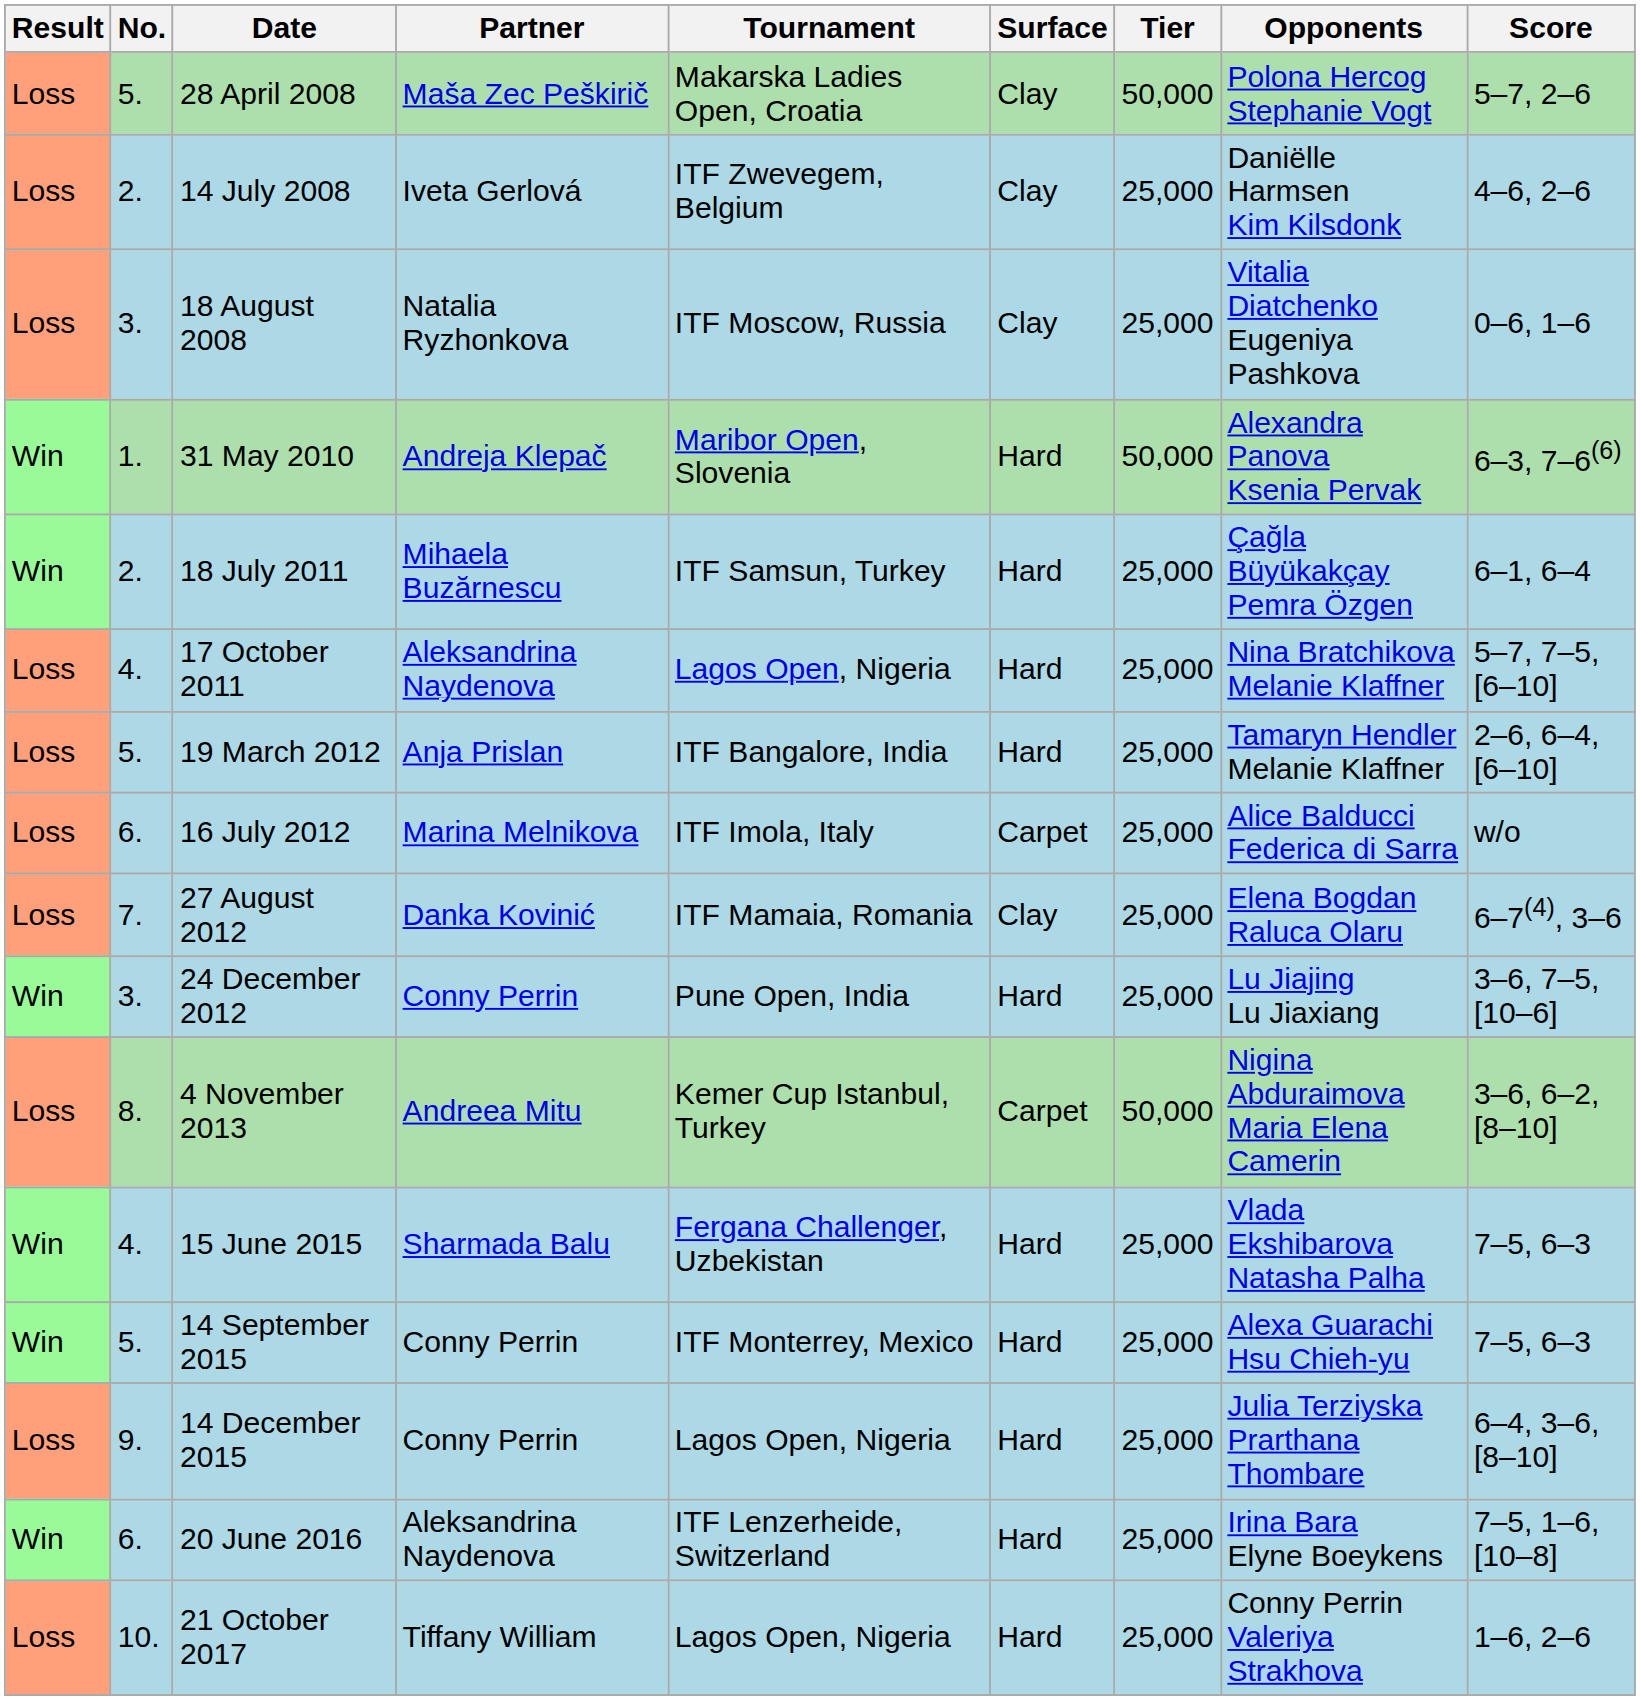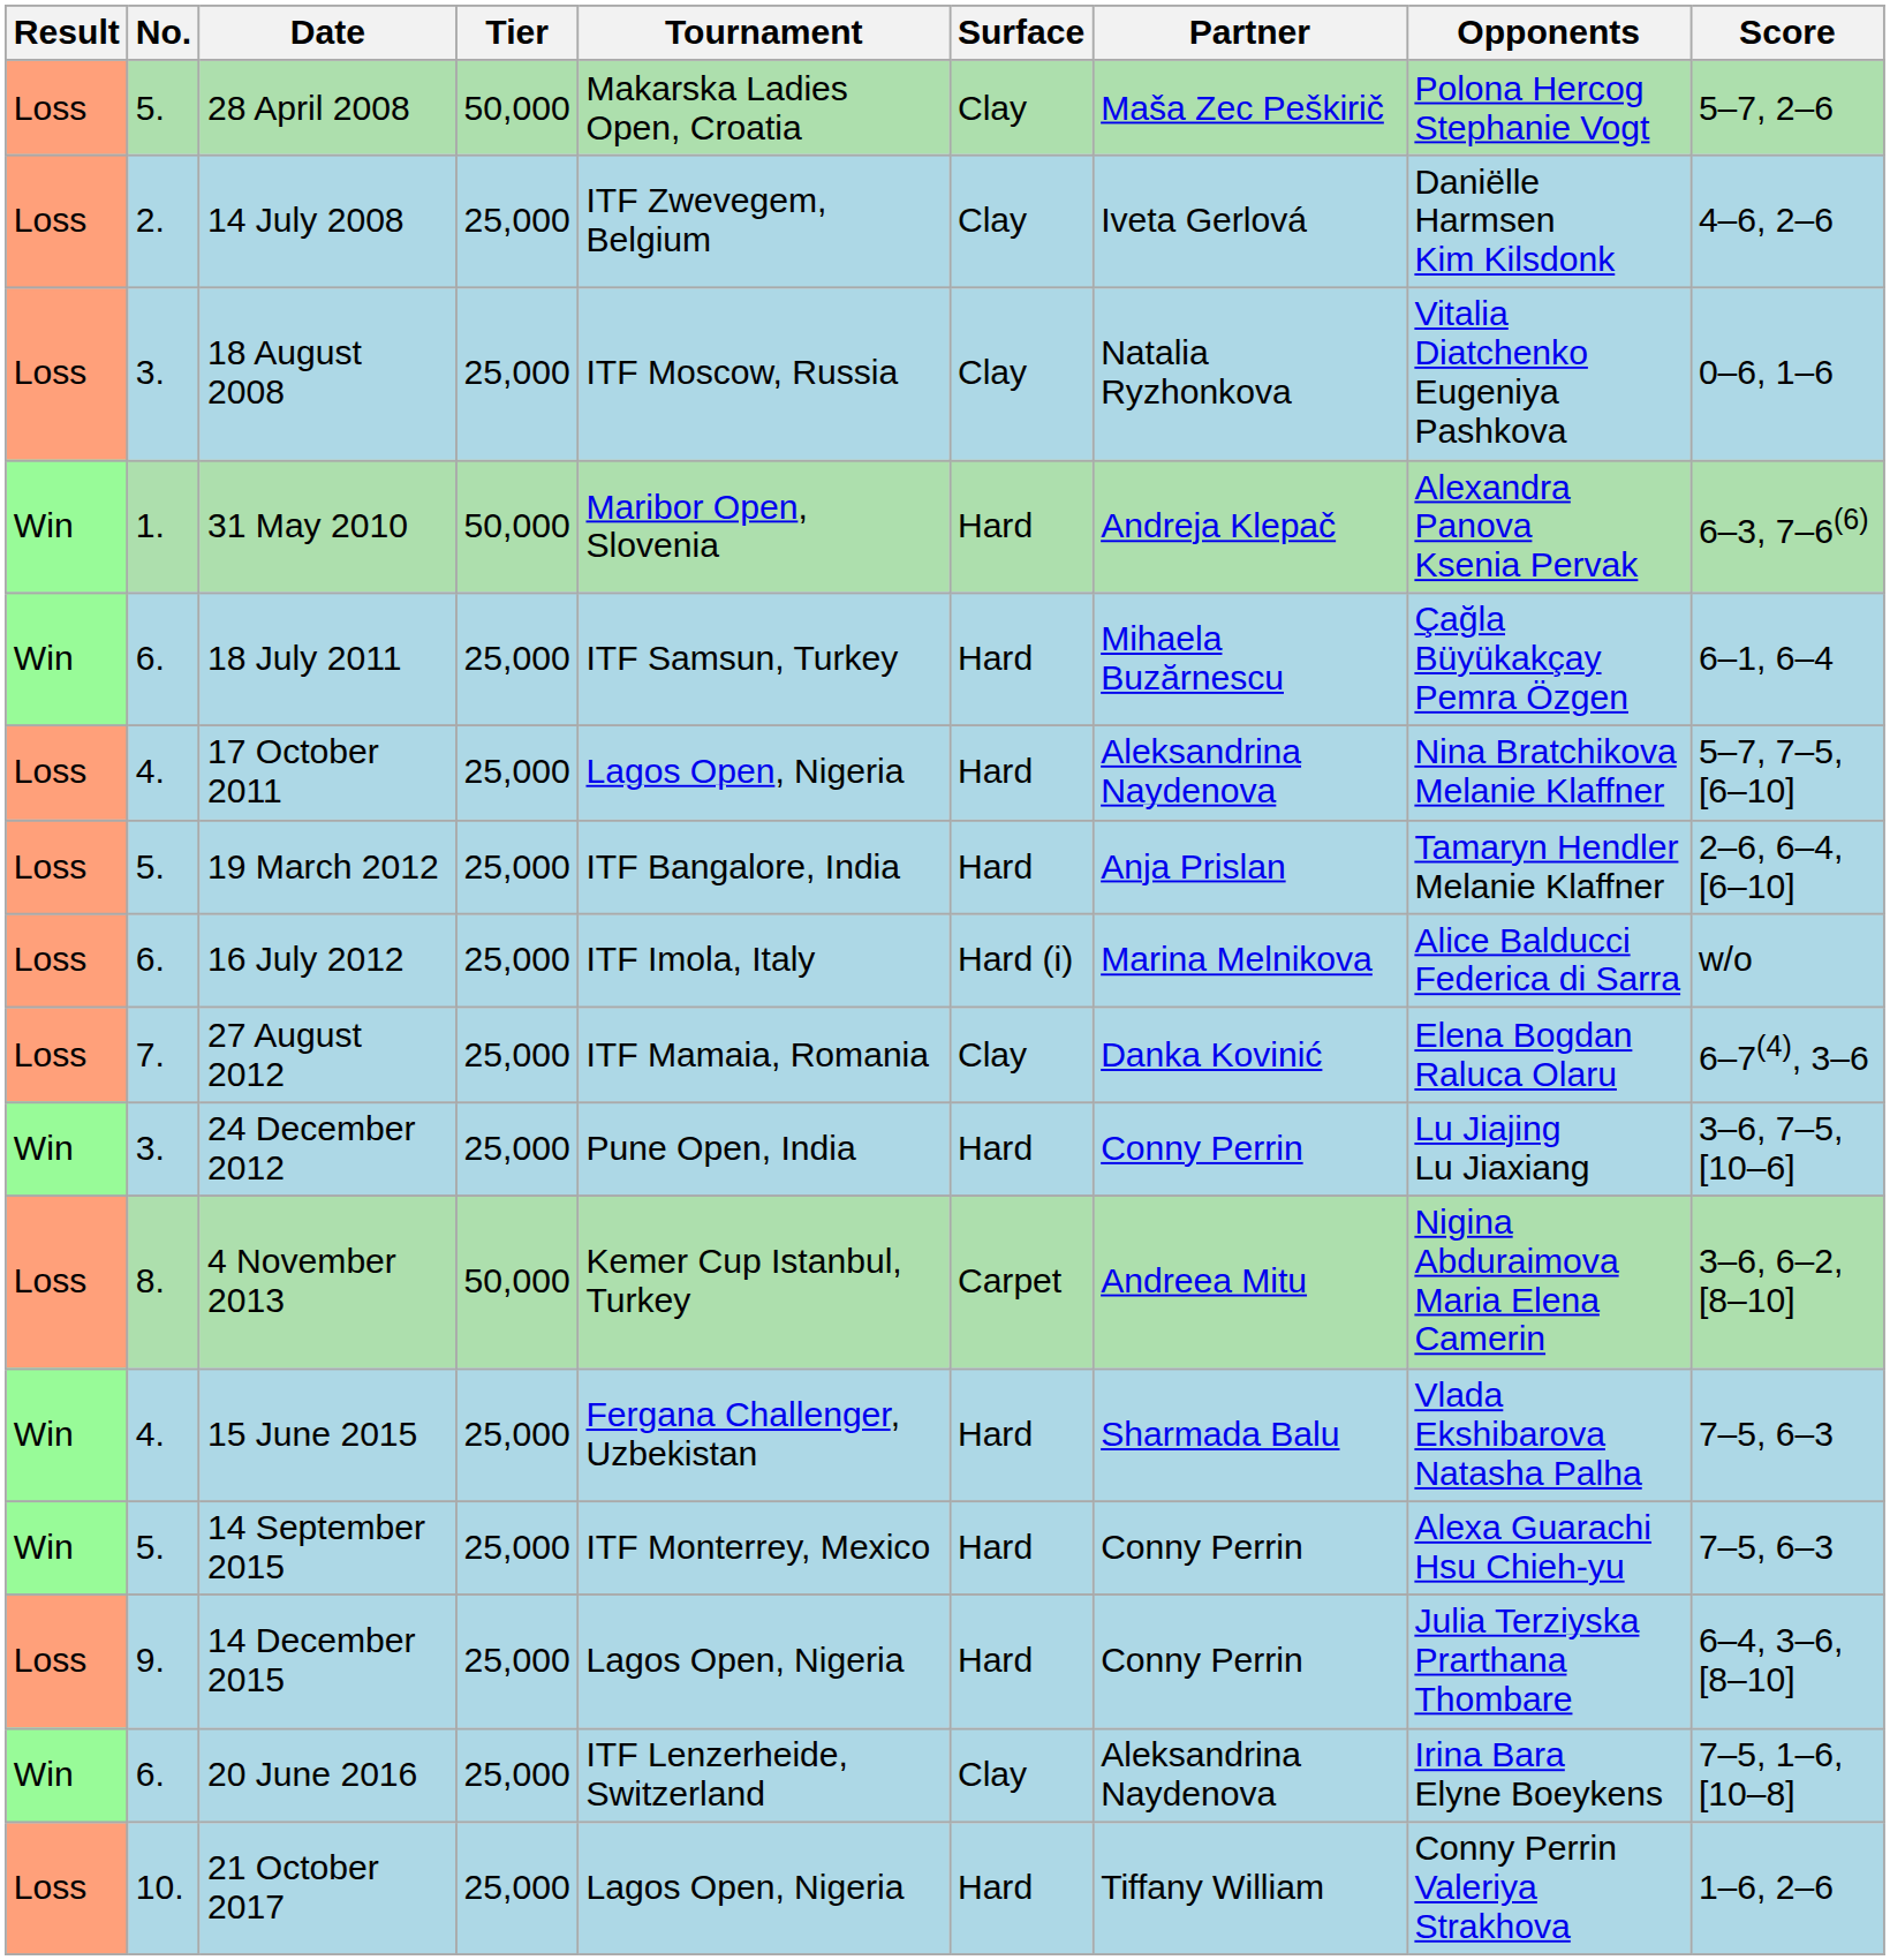columns swapped: Tier <-> Partner
18 July 2011 | No.: 2. -> 6.
16 July 2012 | Surface: Carpet -> Hard (i)
20 June 2016 | Surface: Hard -> Clay
